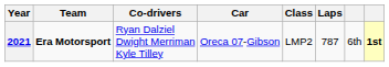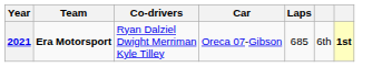- column: Class | LMP2
2021 | Laps: 787 -> 685
